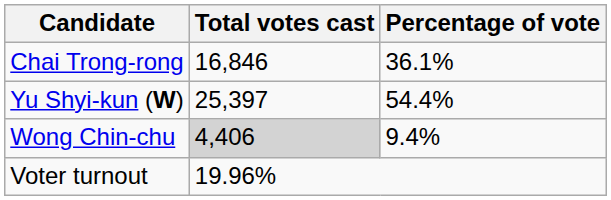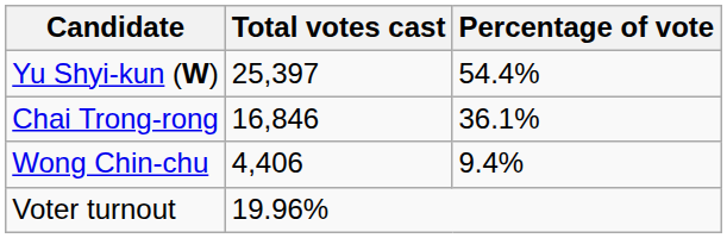rows swapped: Yu Shyi-kun (W) <-> Chai Trong-rong
Wong Chin-chu | Total votes cast: lightgrey background -> no background
